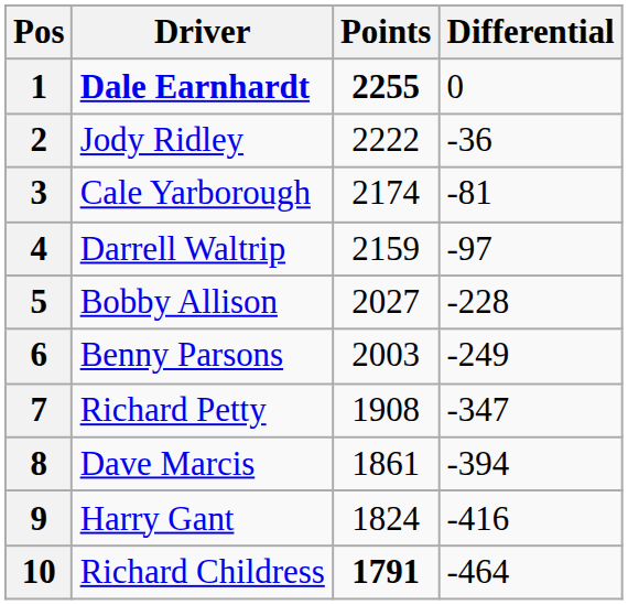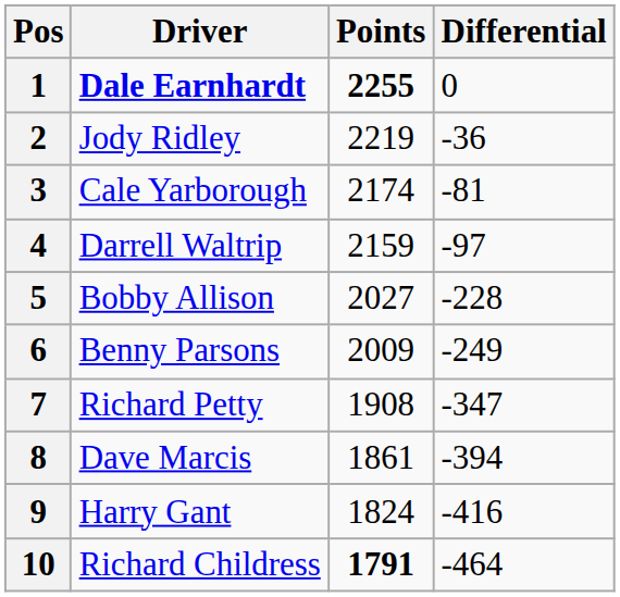2 | Points: 2222 -> 2219
6 | Points: 2003 -> 2009
